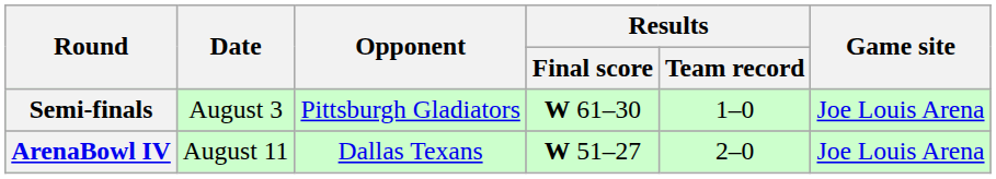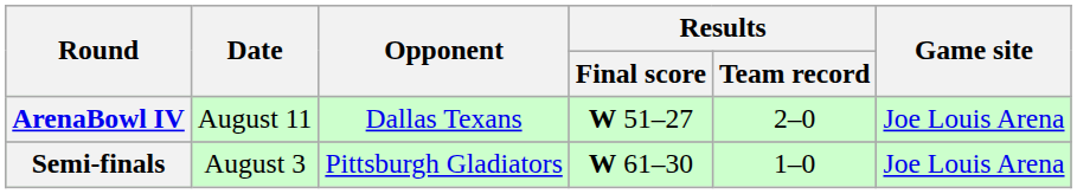rows swapped: Semi-finals <-> ArenaBowl IV
